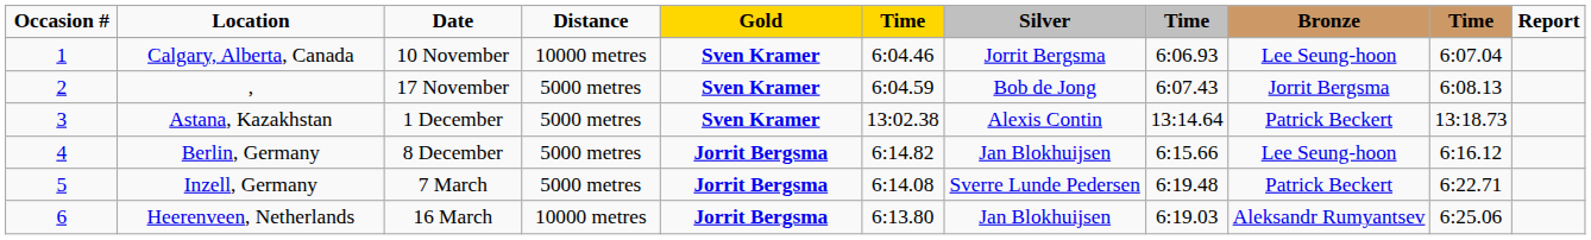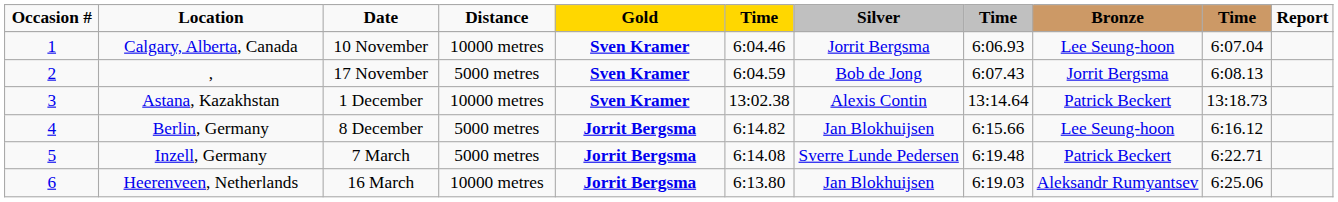Astana, Kazakhstan | Distance: 5000 metres -> 10000 metres
